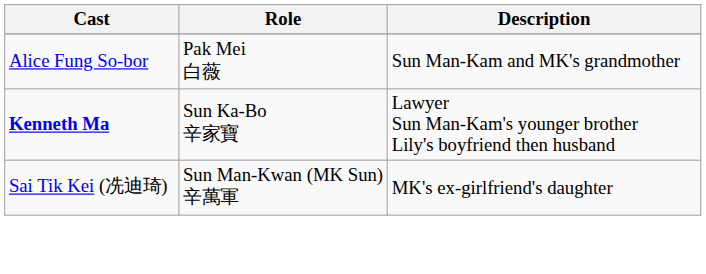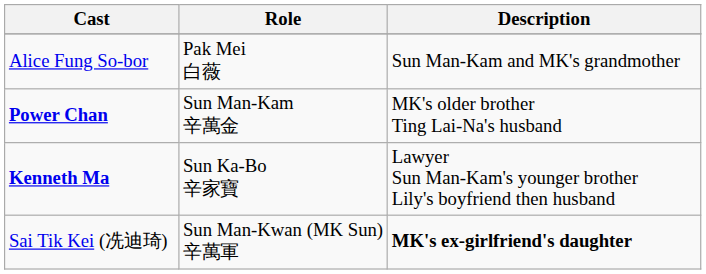+ row: Power Chan | Sun Man-Kam 辛萬金 | MK's older brother Ting Lai-Na's husband
Sai Tik Kei (冼迪琦) | Description: normal -> bold
